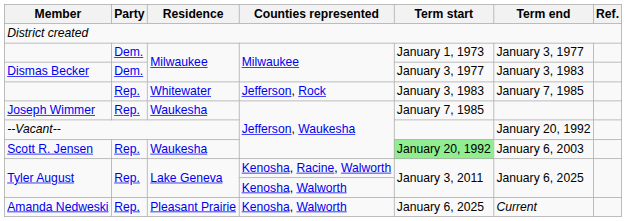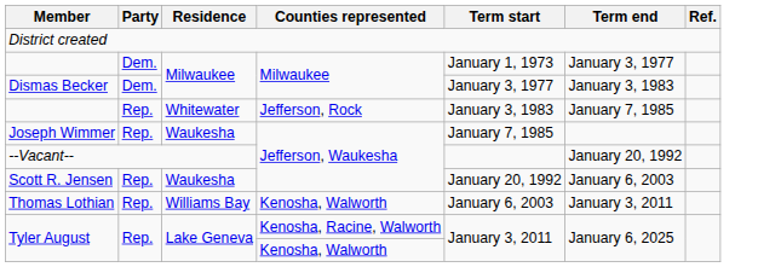Scott R. Jensen | Term start: lightgreen background -> no background
+ row: Thomas Lothian | Rep. | Williams Bay | Kenosha, Walworth | January 6, 2003 | January 3, 2011
- row: Amanda Nedweski | Rep. | Pleasant Prairie | Kenosha, Walworth | January 6, 2025 | Current
